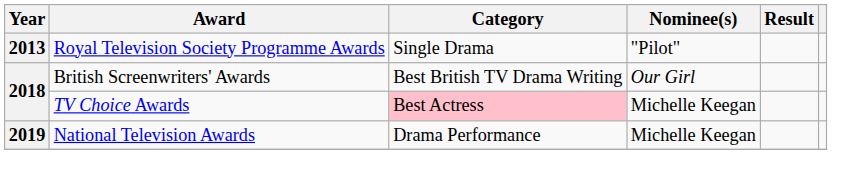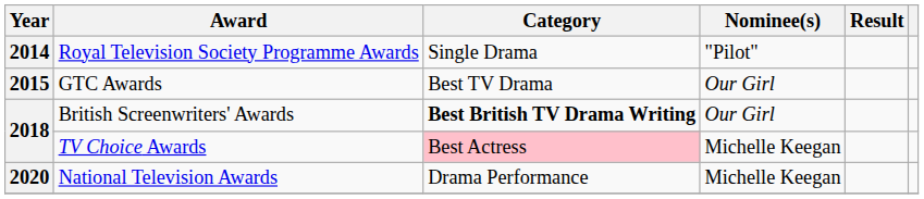Royal Television Society Programme Awards | Year: 2013 -> 2014
+ row: 2015 | GTC Awards | Best TV Drama | Our Girl
British Screenwriters' Awards | Category: normal -> bold
National Television Awards | Year: 2019 -> 2020
